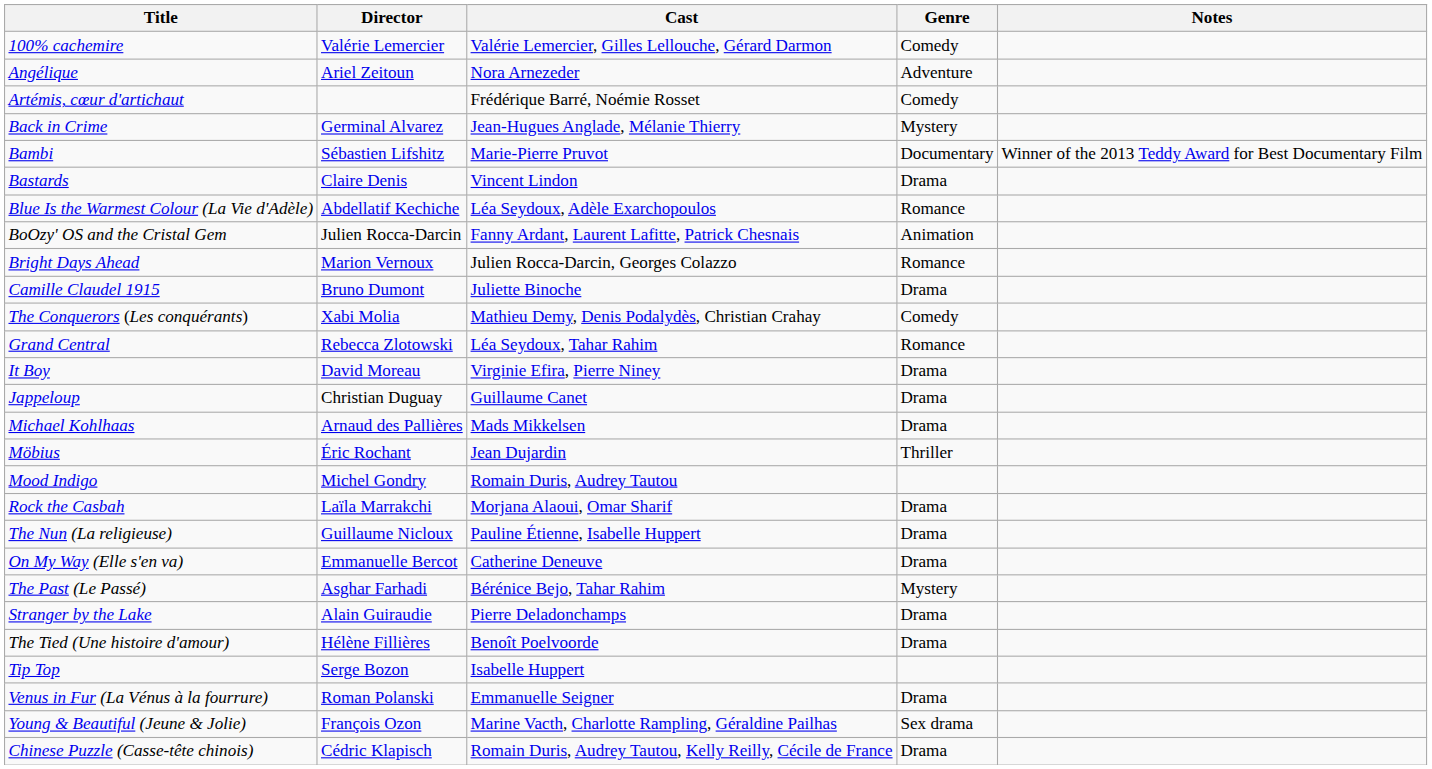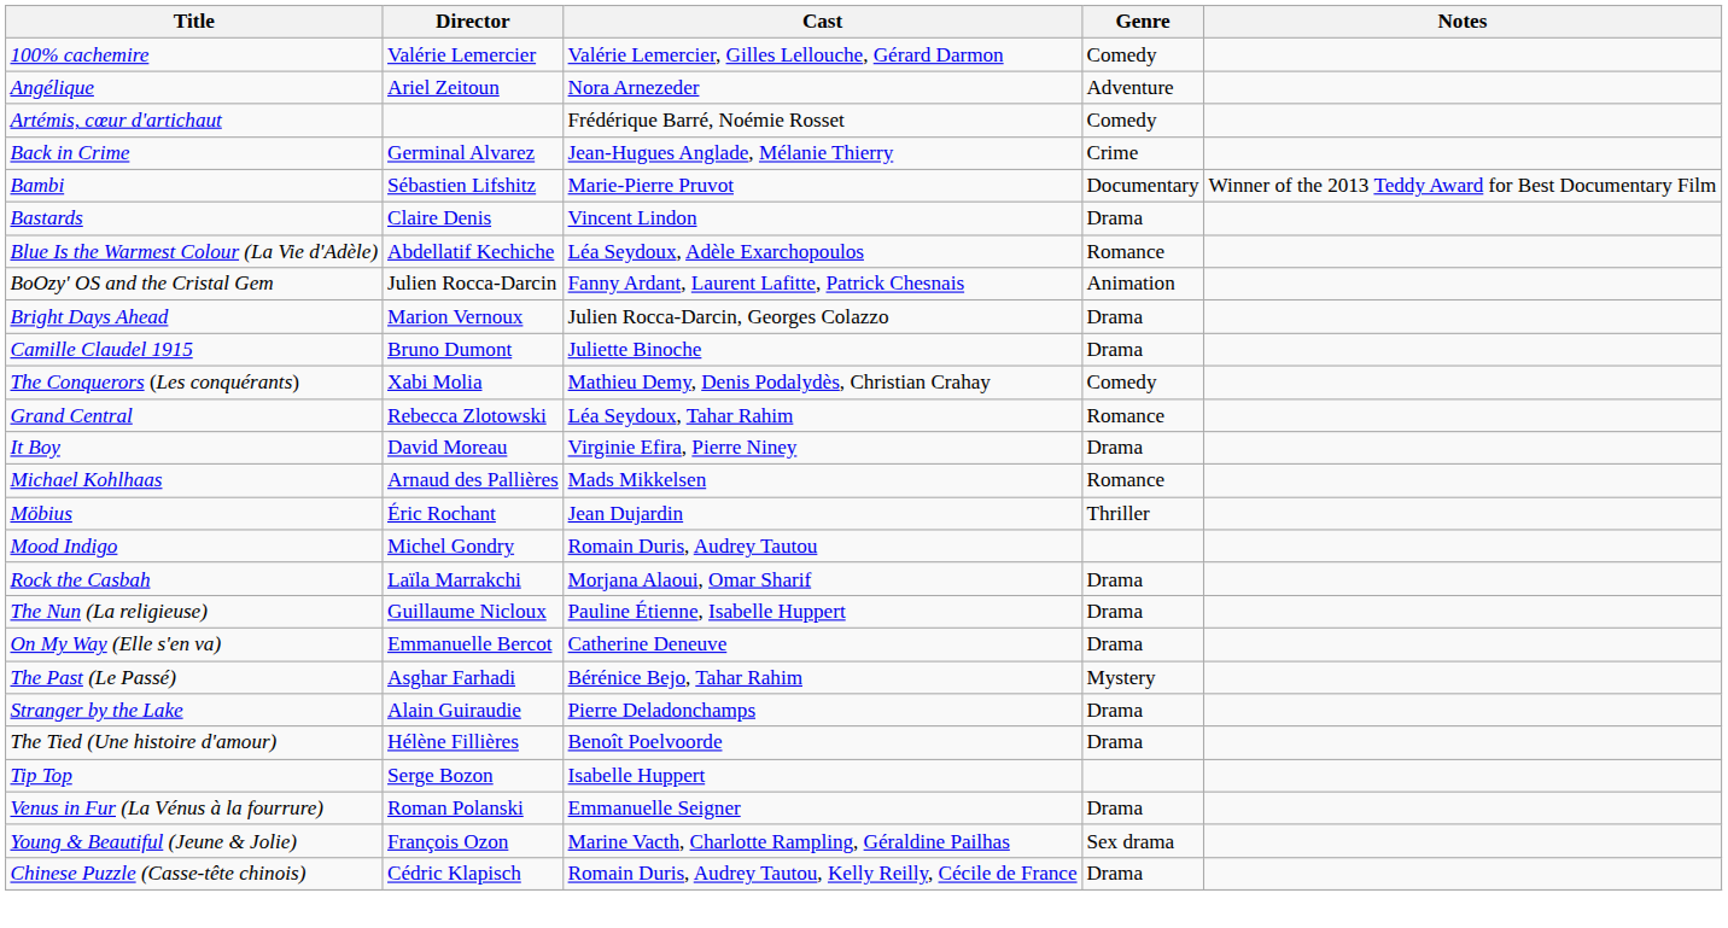Back in Crime | Genre: Mystery -> Crime
Bright Days Ahead | Genre: Romance -> Drama
- row: Jappeloup | Christian Duguay | Guillaume Canet | Drama
Michael Kohlhaas | Genre: Drama -> Romance
